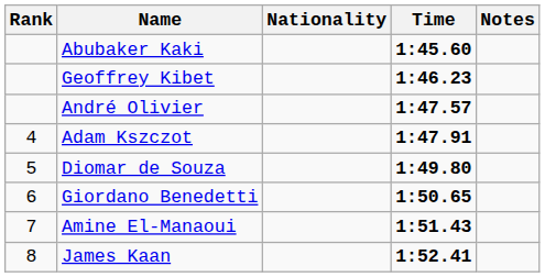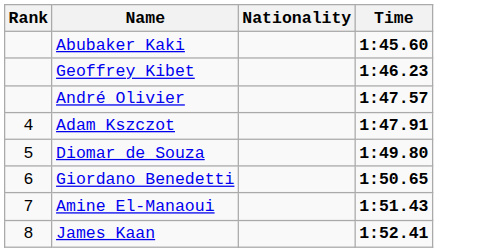- column: Notes
